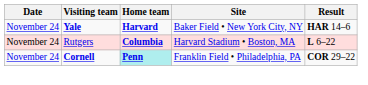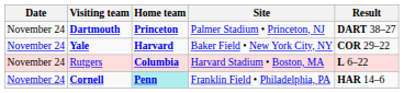+ row: November 24 | Dartmouth | Princeton | Palmer Stadium • Princeton, NJ | DART 38–27
Yale | Result: HAR 14–6 -> COR 29–22
Cornell | Result: COR 29–22 -> HAR 14–6
